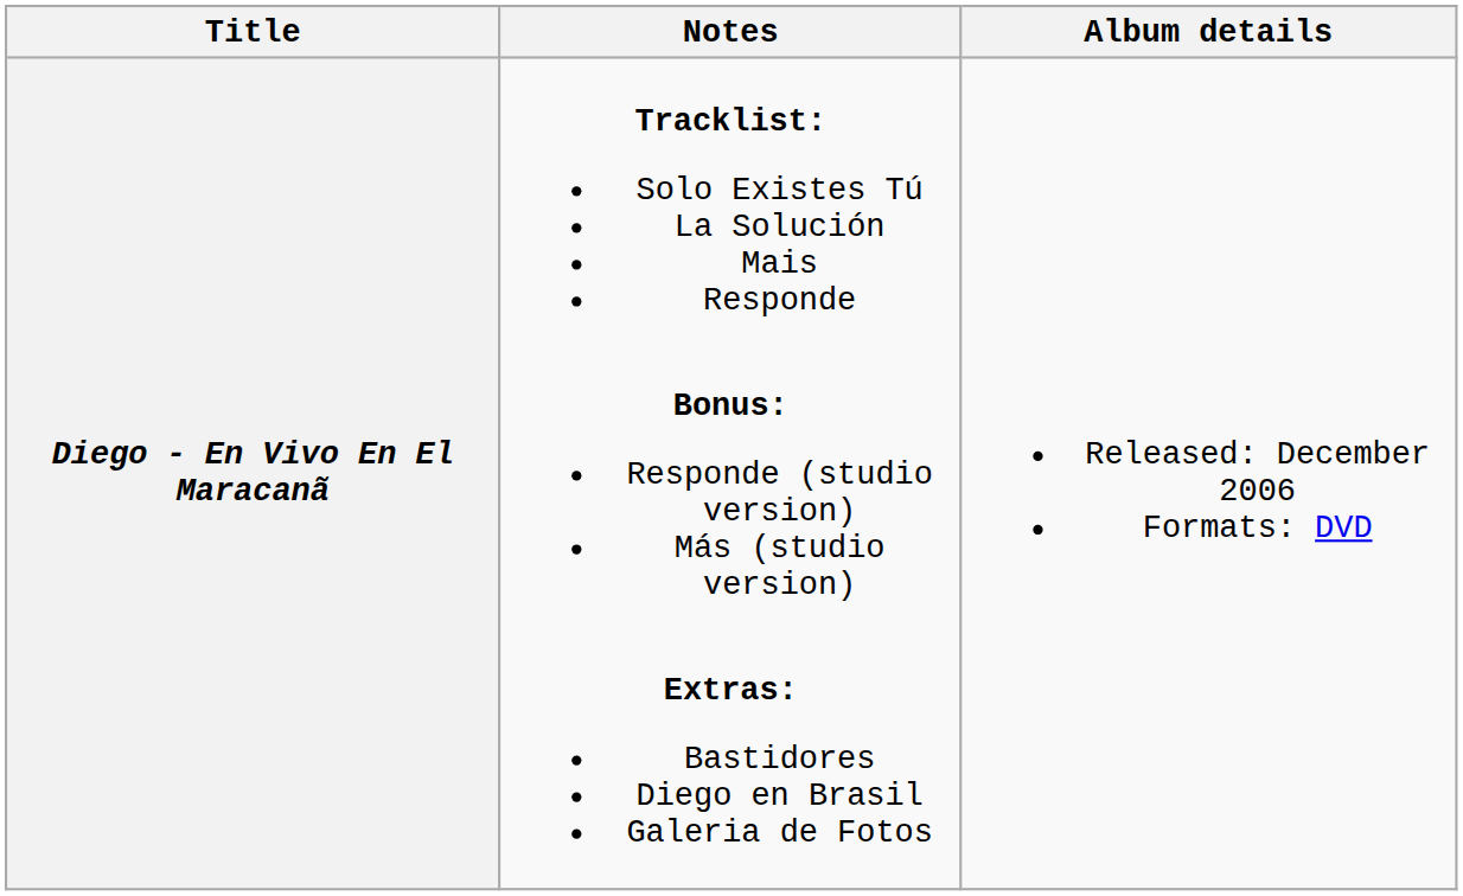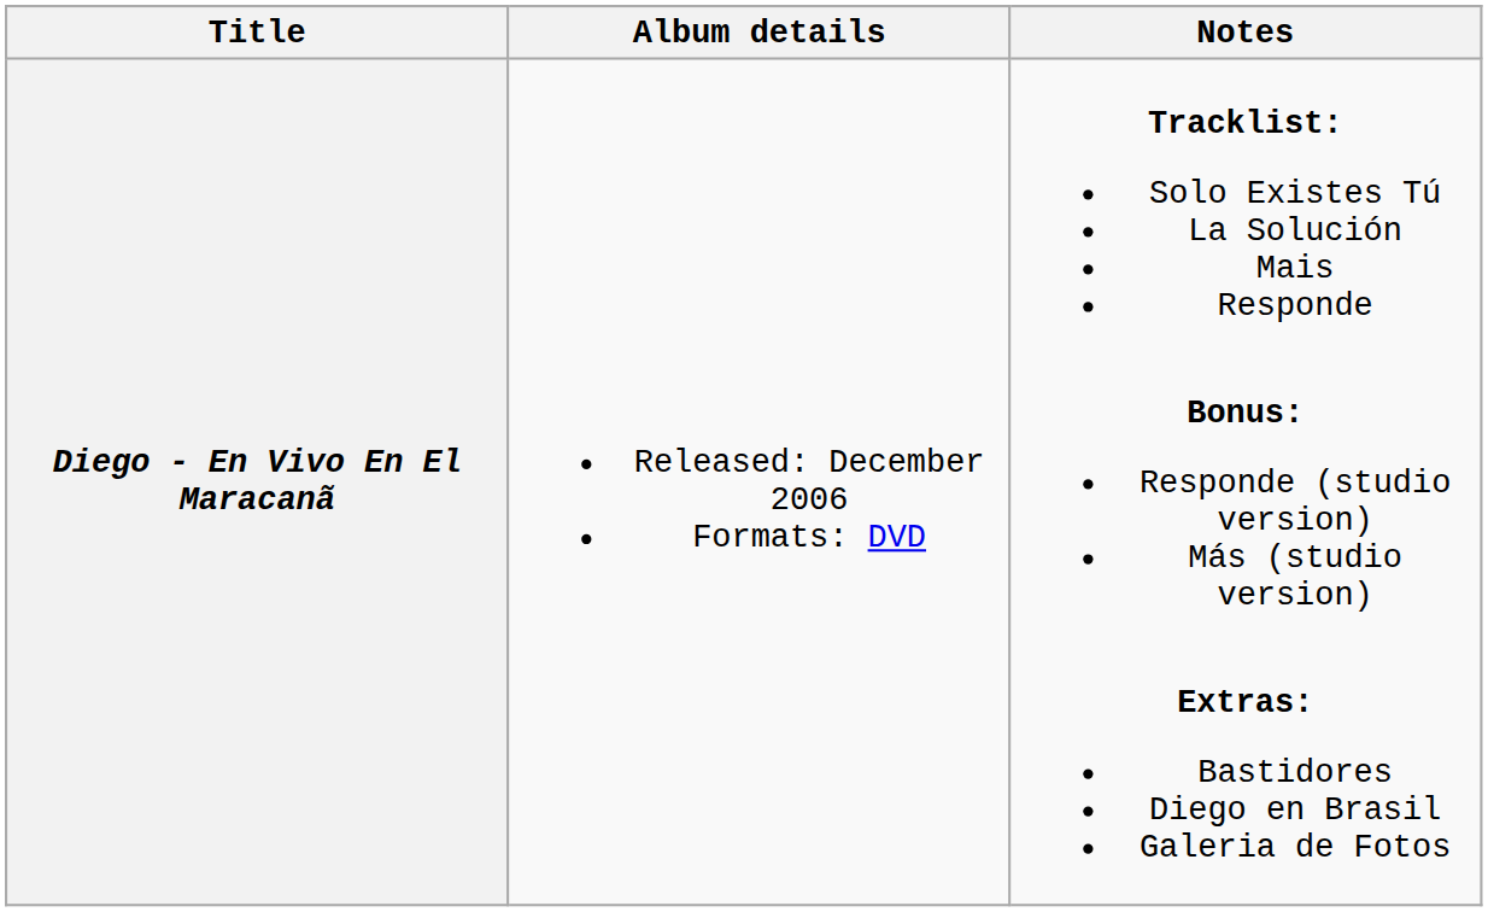columns swapped: Album details <-> Notes
